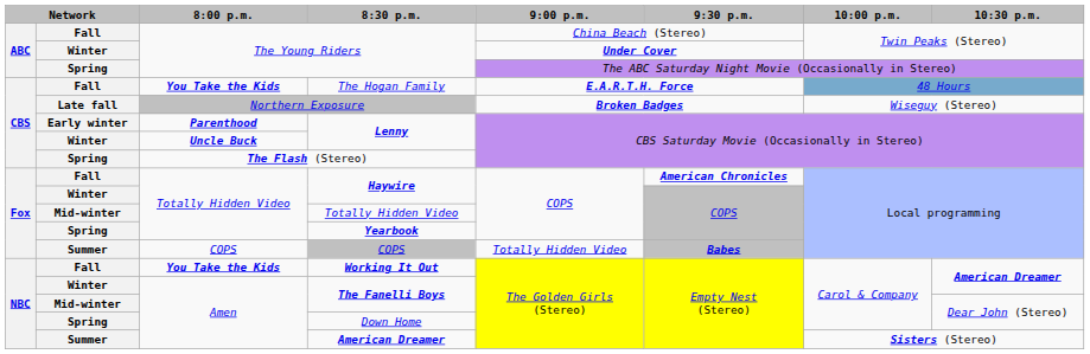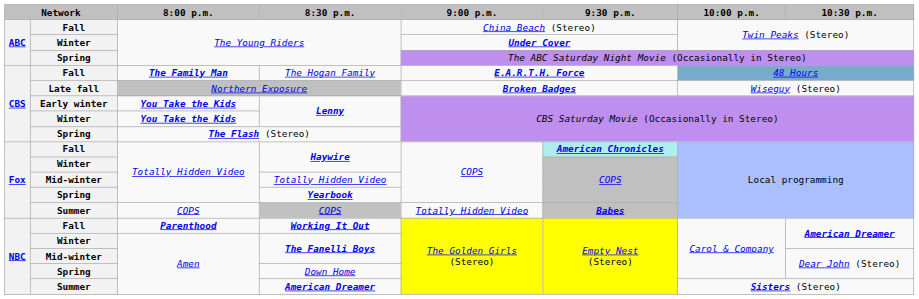The Hogan Family | 8:00 p.m.: You Take the Kids -> The Family Man
Early winter / Lenny | 8:00 p.m.: Parenthood -> You Take the Kids
Winter / Lenny | 8:00 p.m.: Uncle Buck -> You Take the Kids
Fall / Haywire | 9:30 p.m.: no background -> paleturquoise background
Working It Out | 8:00 p.m.: You Take the Kids -> Parenthood
